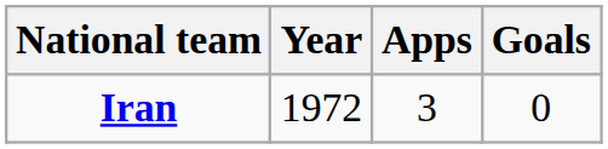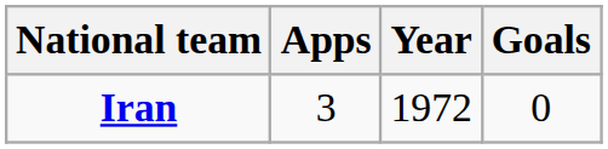columns swapped: Year <-> Apps
